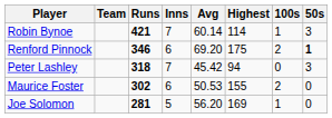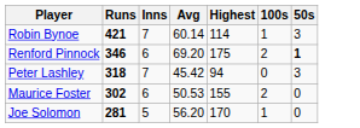- column: Team
Joe Solomon | Highest: 169 -> 170
